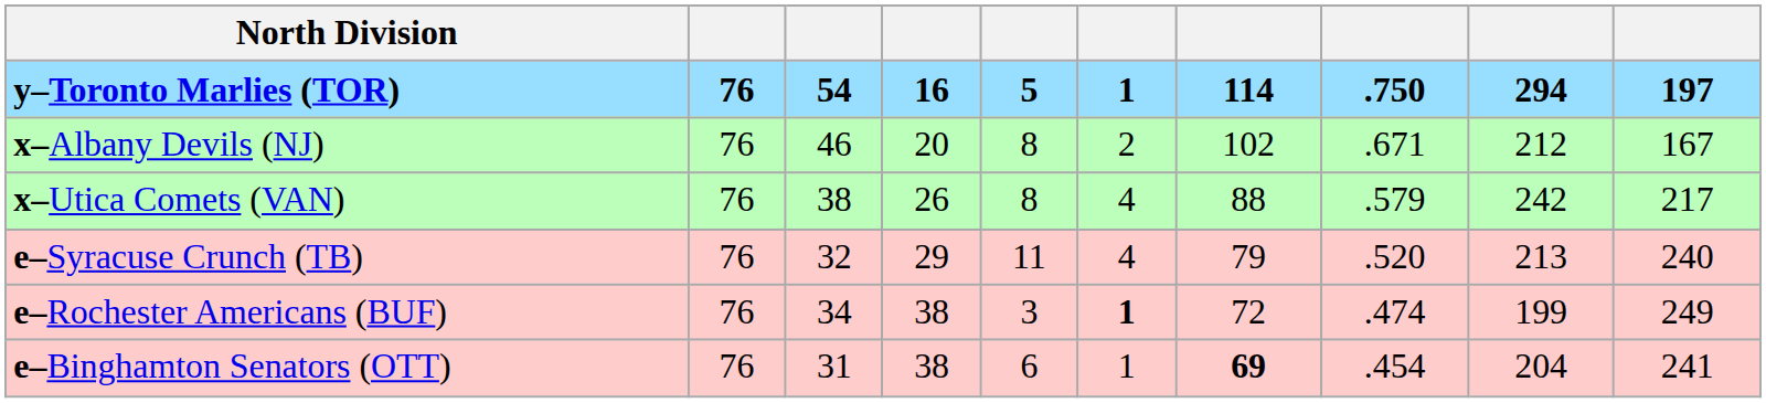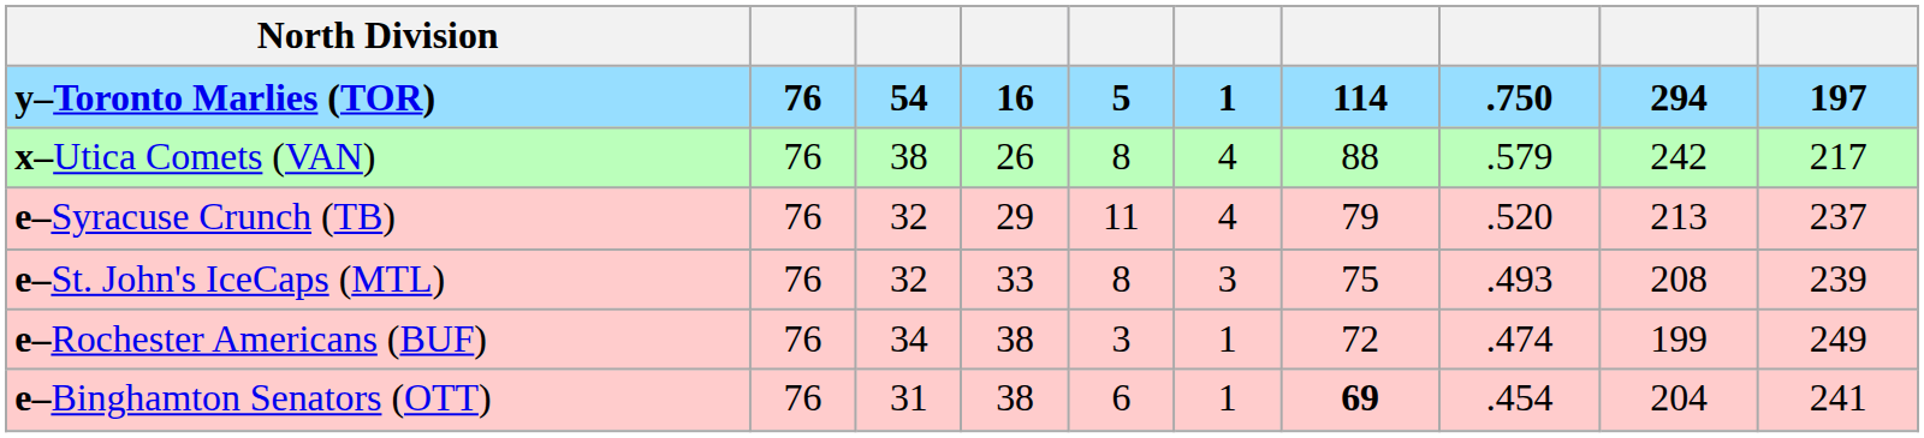- row: x–Albany Devils (NJ) | 76 | 46 | 20 | 8 | 2 | 102 | .671 | 212 | 167
e–Syracuse Crunch (TB) | column 10: 240 -> 237
+ row: e–St. John's IceCaps (MTL) | 76 | 32 | 33 | 8 | 3 | 75 | .493 | 208 | 239
e–Rochester Americans (BUF) | column 6: bold -> normal
